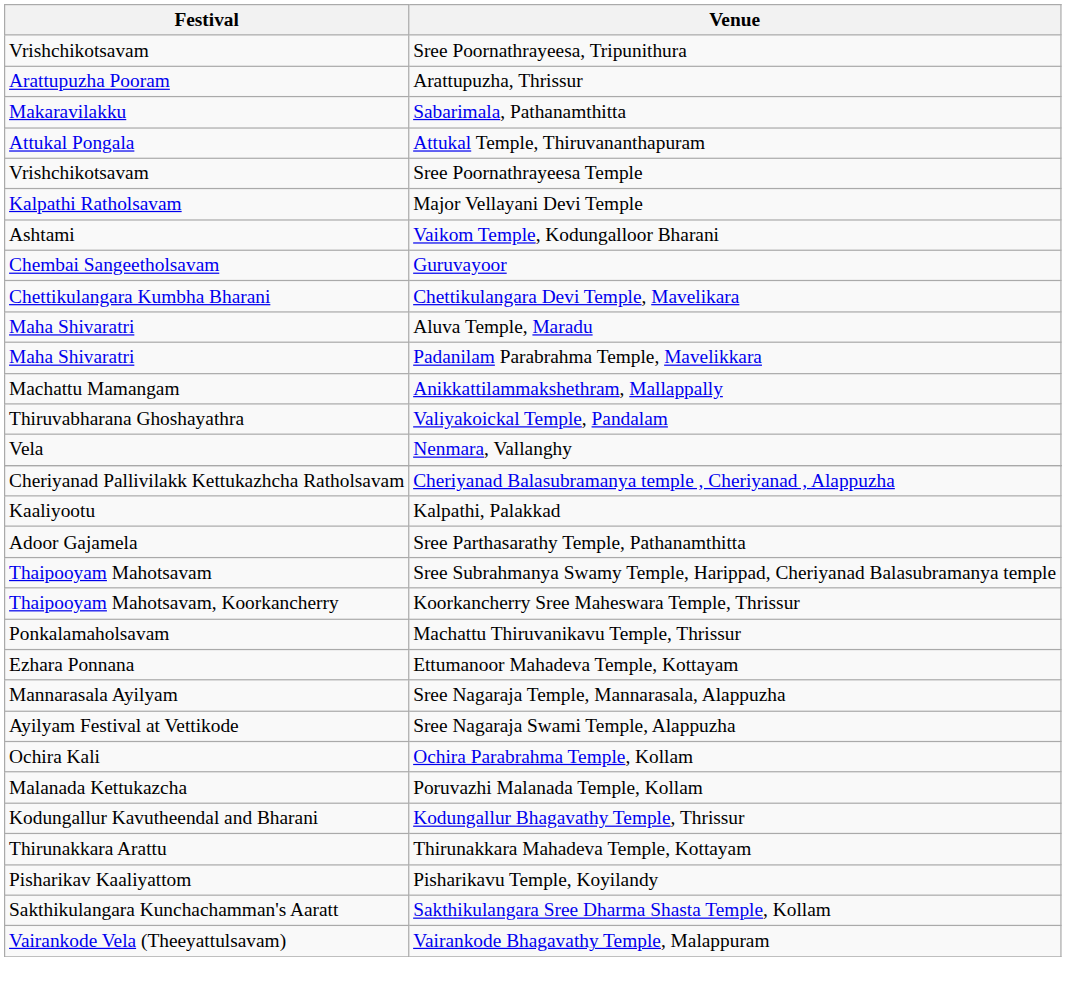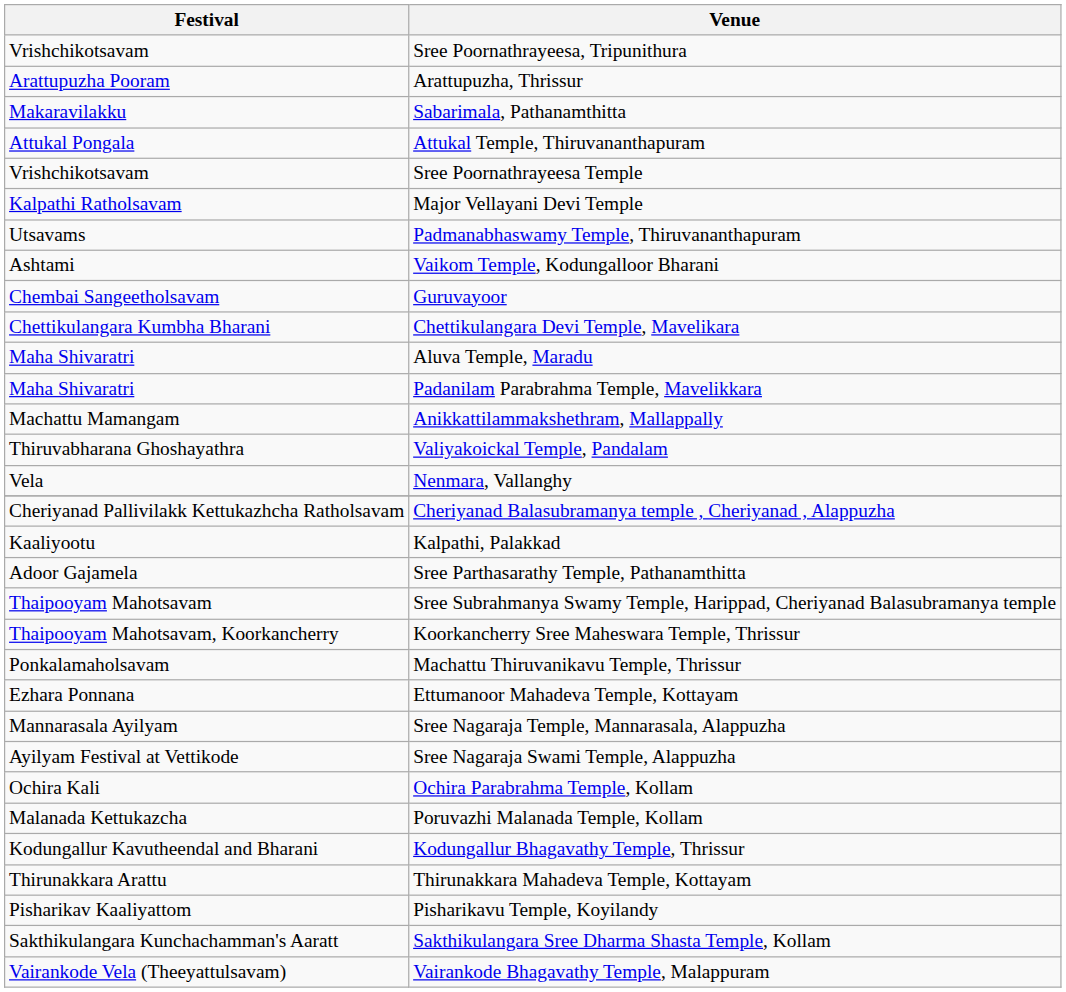+ row: Utsavams | Padmanabhaswamy Temple, Thiruvananthapuram
